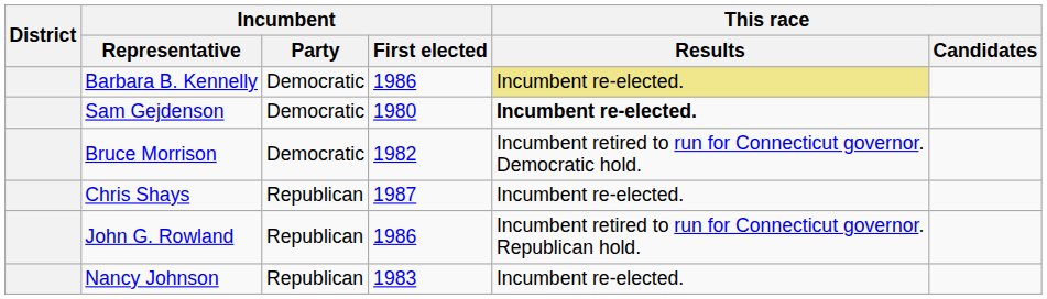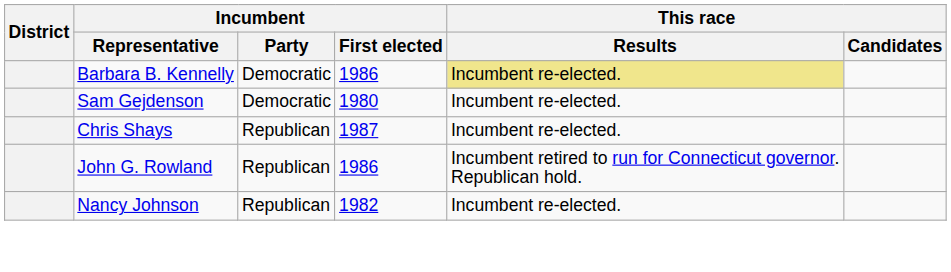Sam Gejdenson | This race / Results: bold -> normal
- row: Bruce Morrison | Democratic | 1982 | Incumbent retired to run for Connecticut governor. Democratic hold.
Nancy Johnson | Incumbent / First elected: 1983 -> 1982
